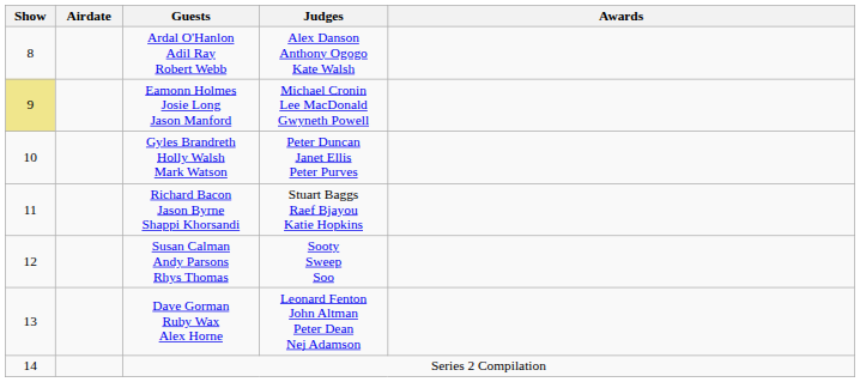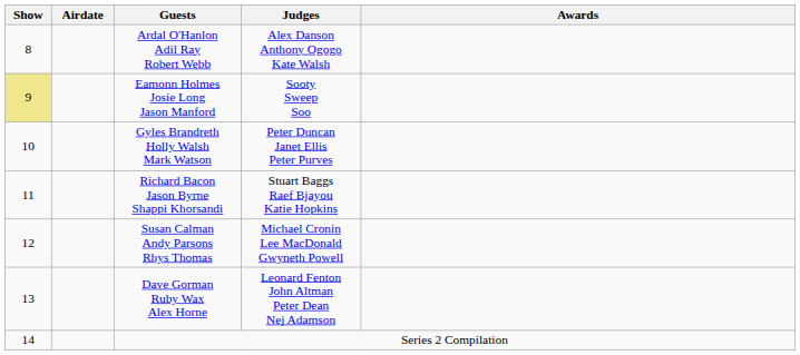Eamonn Holmes Josie Long Jason Manford | Judges: Michael Cronin Lee MacDonald Gwyneth Powell -> Sooty Sweep Soo
Susan Calman Andy Parsons Rhys Thomas | Judges: Sooty Sweep Soo -> Michael Cronin Lee MacDonald Gwyneth Powell
